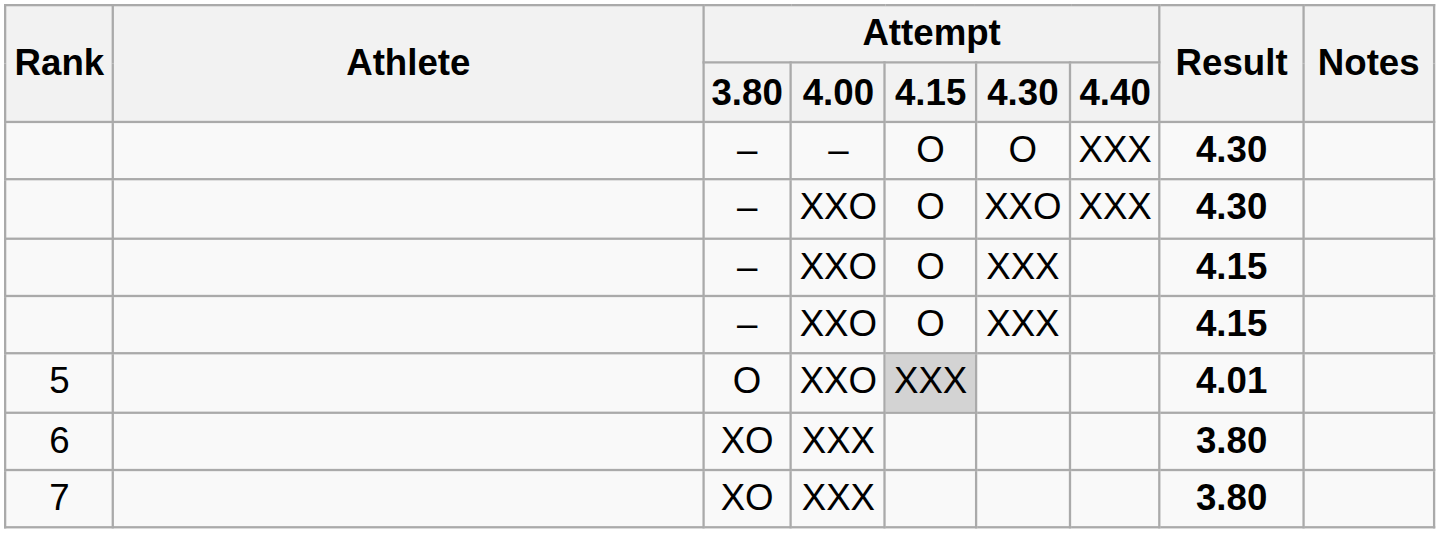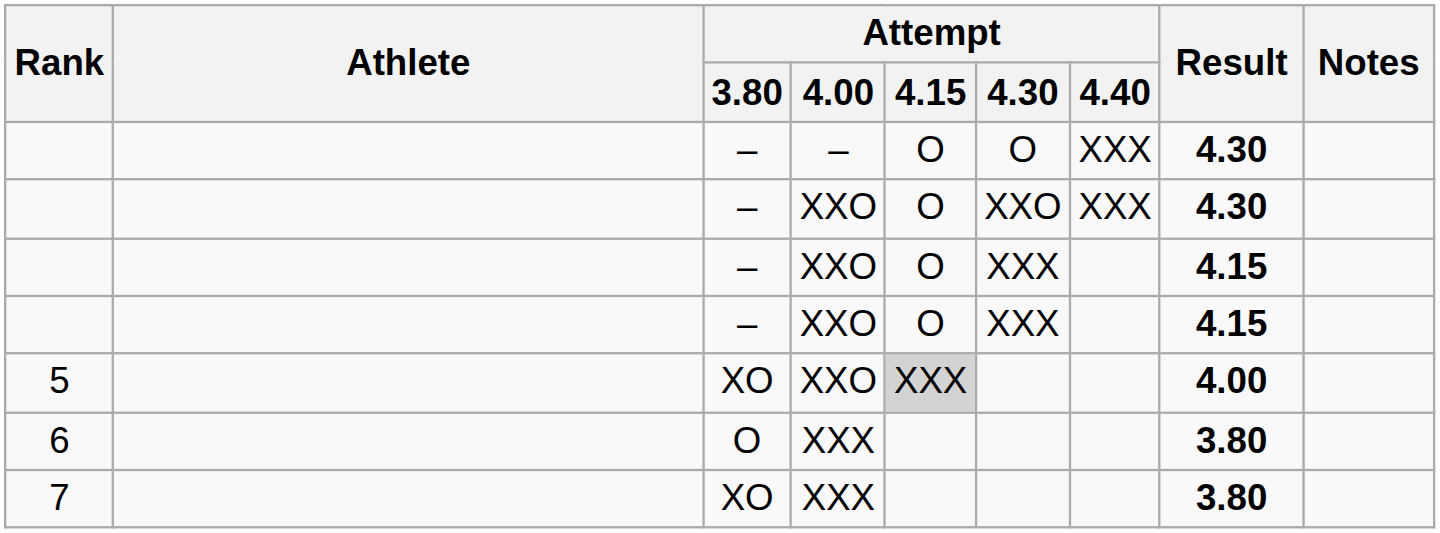5 | Attempt / 3.80: O -> XO
5 | Result: 4.01 -> 4.00
6 | Attempt / 3.80: XO -> O
